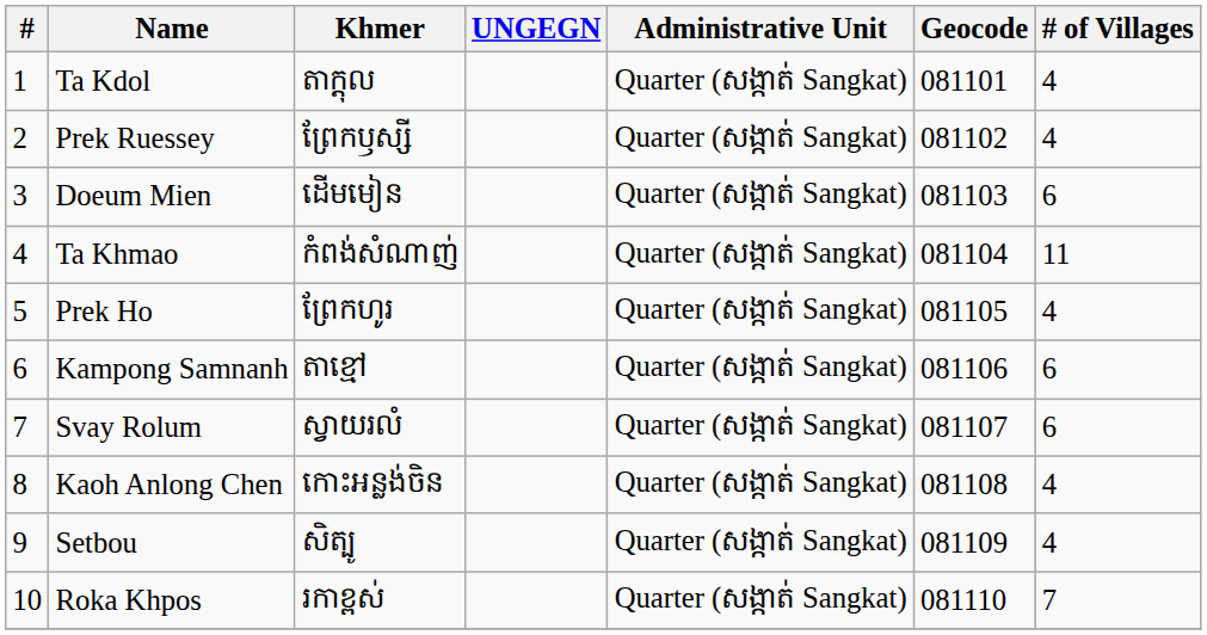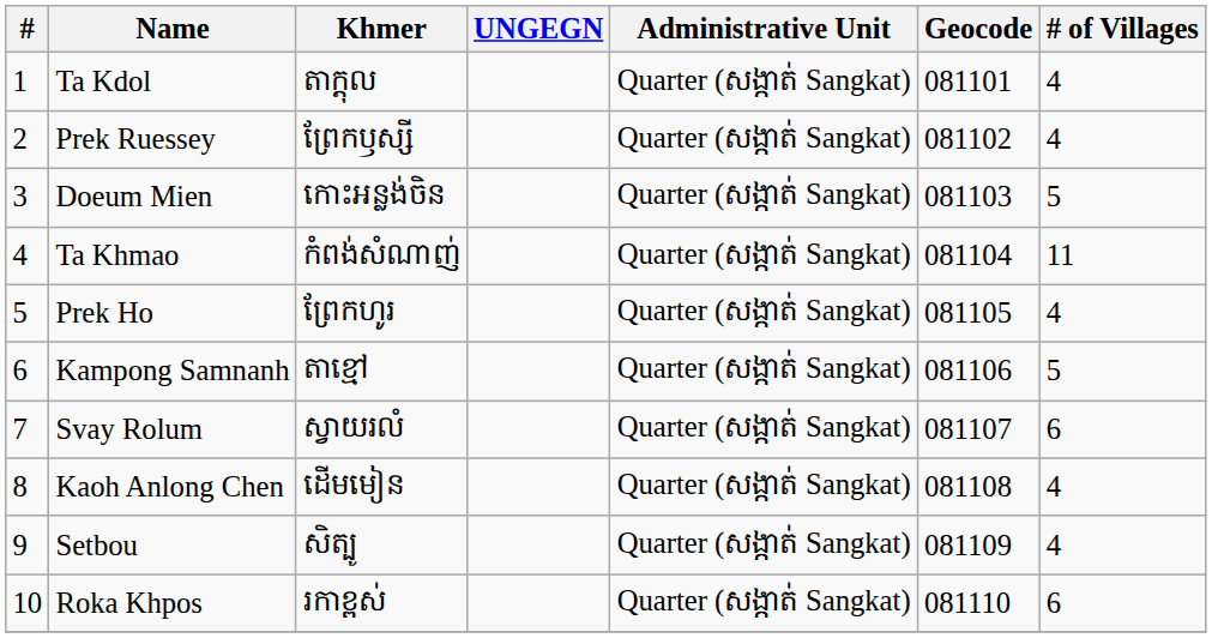Doeum Mien | Khmer: ដើមមៀន -> កោះអន្លង់ចិន
Doeum Mien | # of Villages: 6 -> 5
Kampong Samnanh | # of Villages: 6 -> 5
Kaoh Anlong Chen | Khmer: កោះអន្លង់ចិន -> ដើមមៀន
Roka Khpos | # of Villages: 7 -> 6
